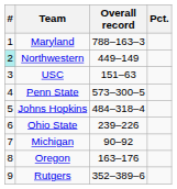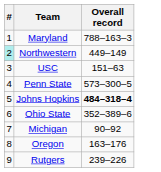- column: Pct.
Johns Hopkins | Overall record: normal -> bold
Ohio State | Overall record: 239–226 -> 352–389–6
Rutgers | Overall record: 352–389–6 -> 239–226
